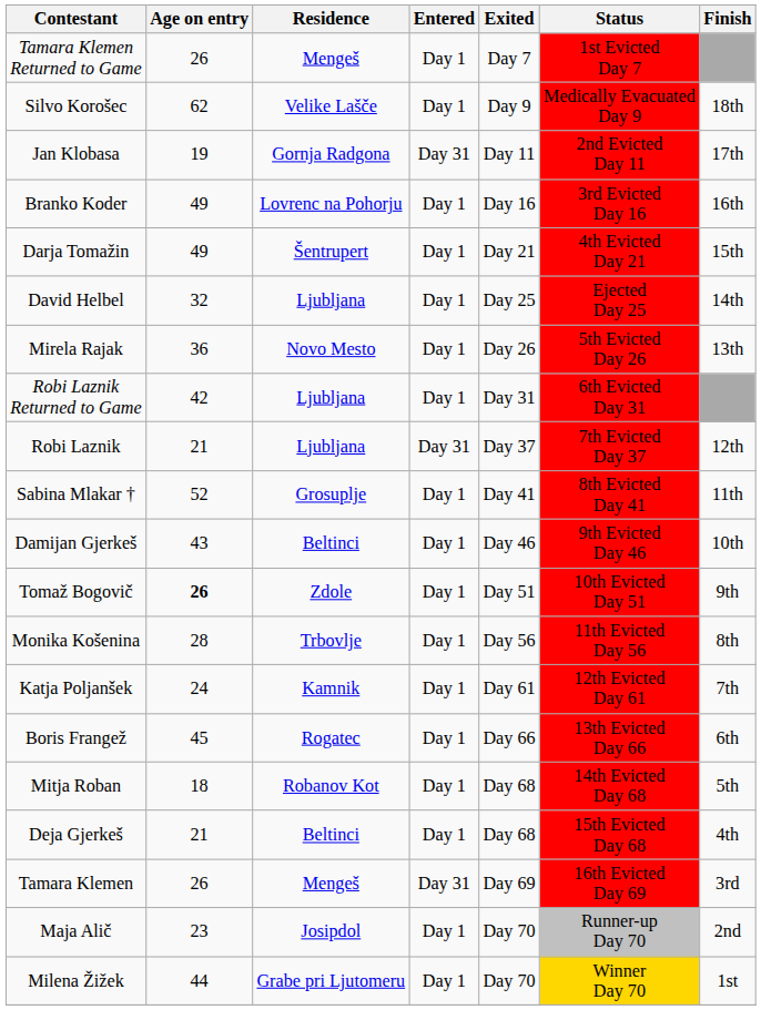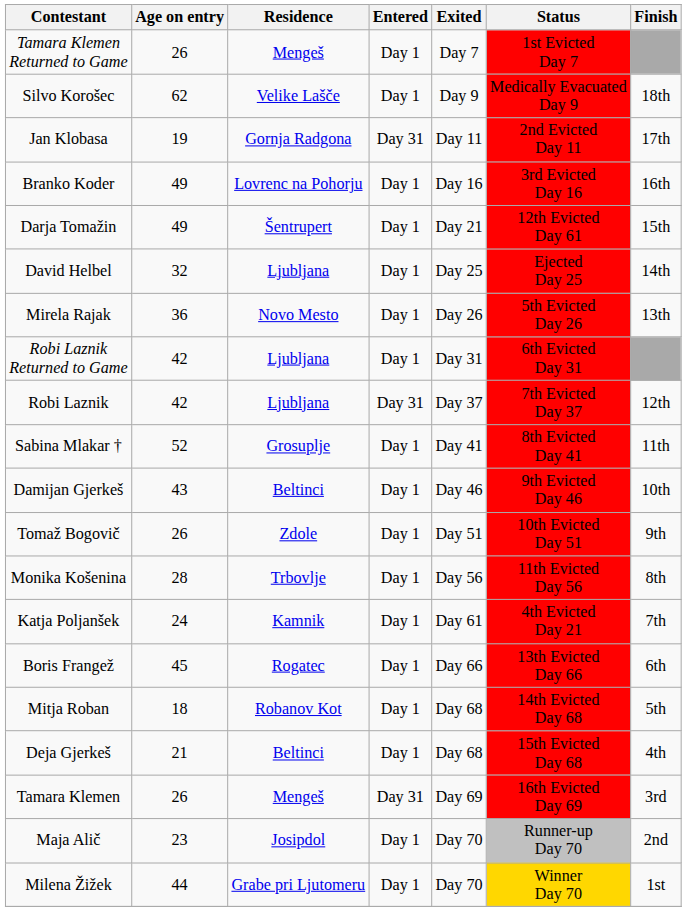Darja Tomažin | Status: 4th Evicted Day 21 -> 12th Evicted Day 61
Robi Laznik | Age on entry: 21 -> 42
Tomaž Bogovič | Age on entry: bold -> normal
Katja Poljanšek | Status: 12th Evicted Day 61 -> 4th Evicted Day 21
